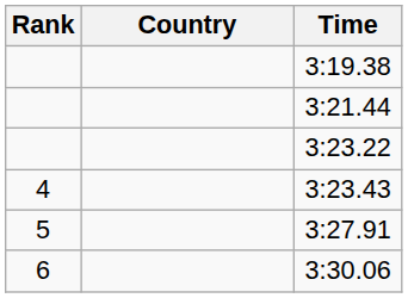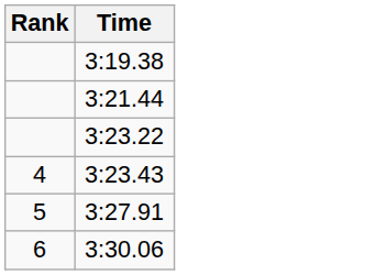- column: Country
